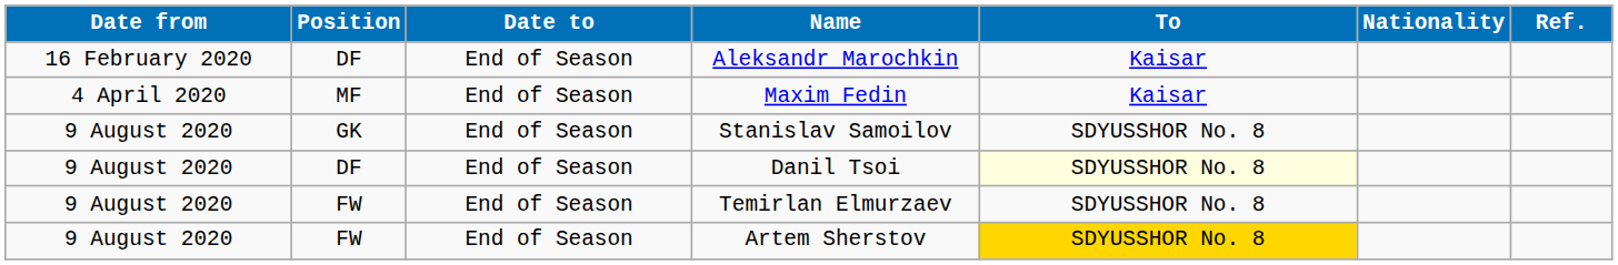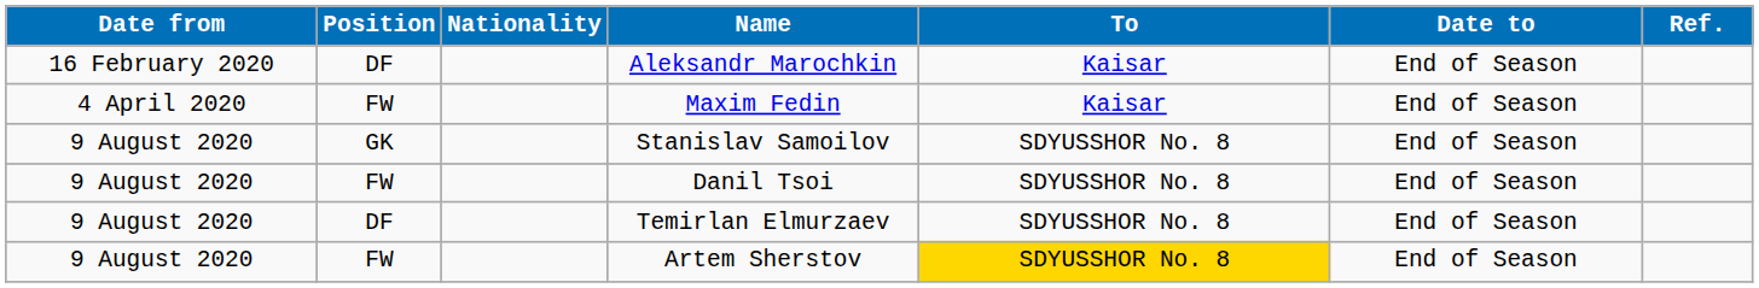columns swapped: Nationality <-> Date to
Maxim Fedin | Position: MF -> FW
Danil Tsoi | Position: DF -> FW
Danil Tsoi | To: lightyellow background -> no background
Temirlan Elmurzaev | Position: FW -> DF
